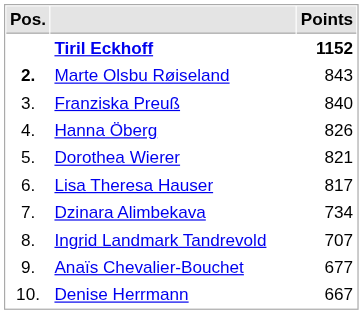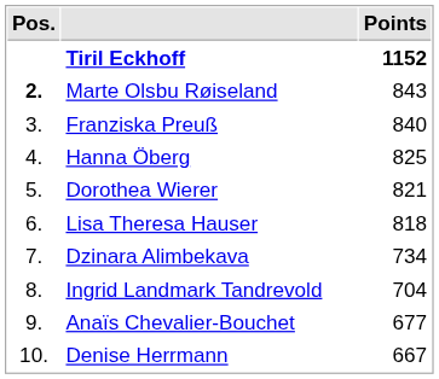Hanna Öberg | Points: 826 -> 825
Lisa Theresa Hauser | Points: 817 -> 818
Ingrid Landmark Tandrevold | Points: 707 -> 704
